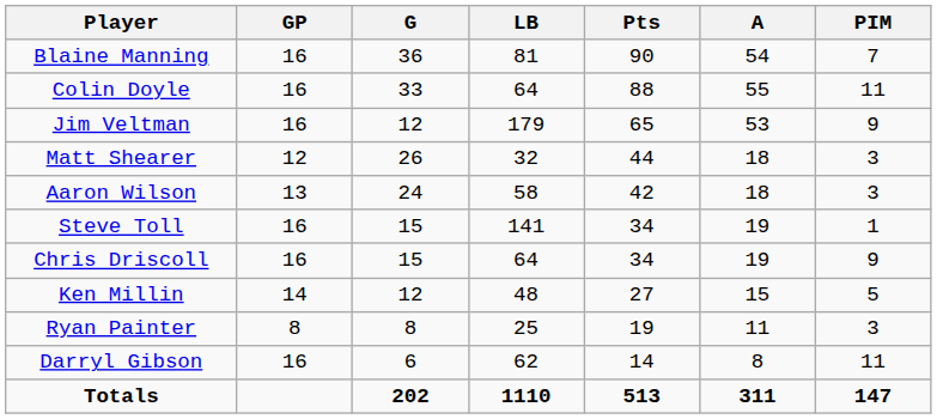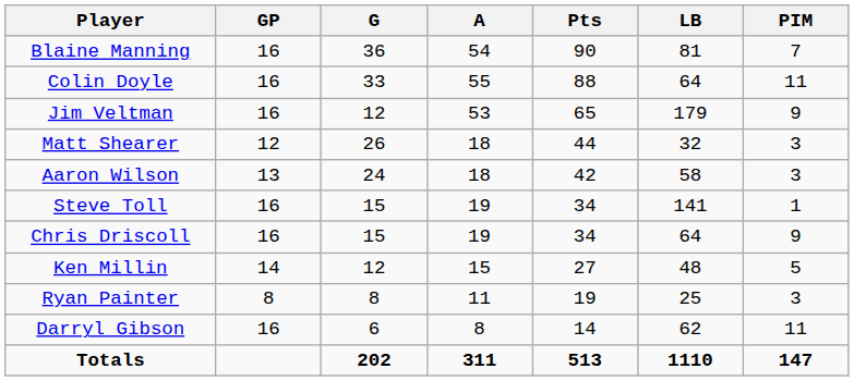columns swapped: A <-> LB
